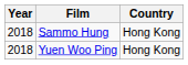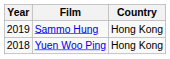Sammo Hung | Year: 2018 -> 2019
